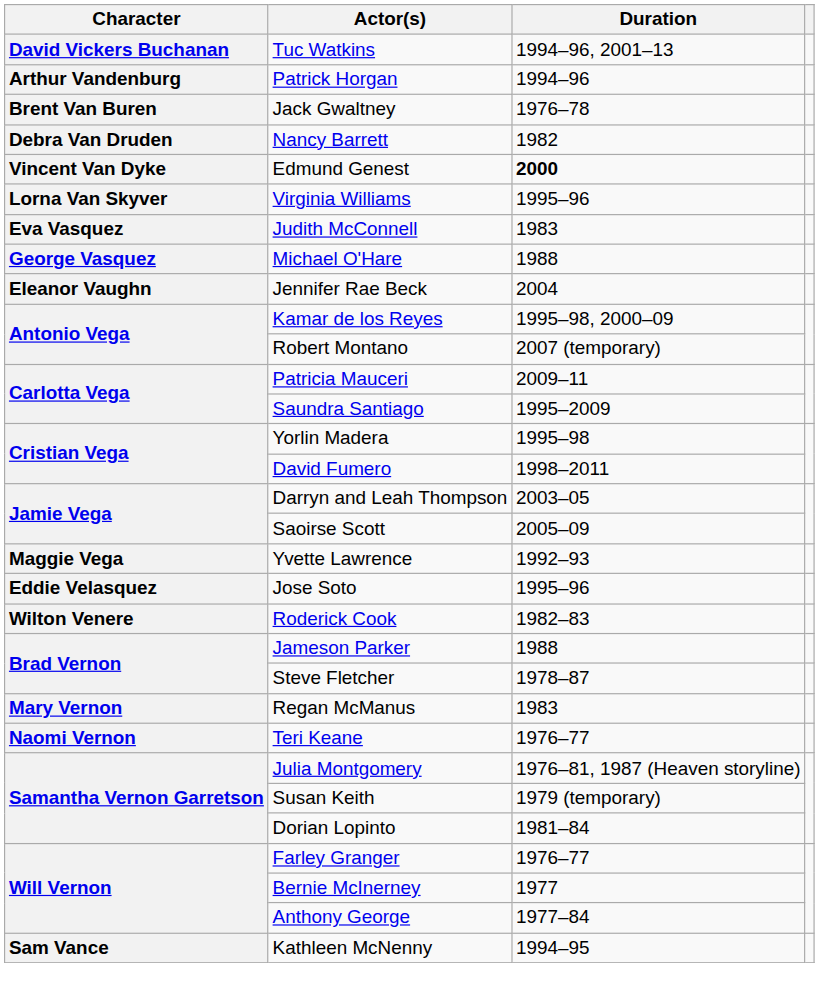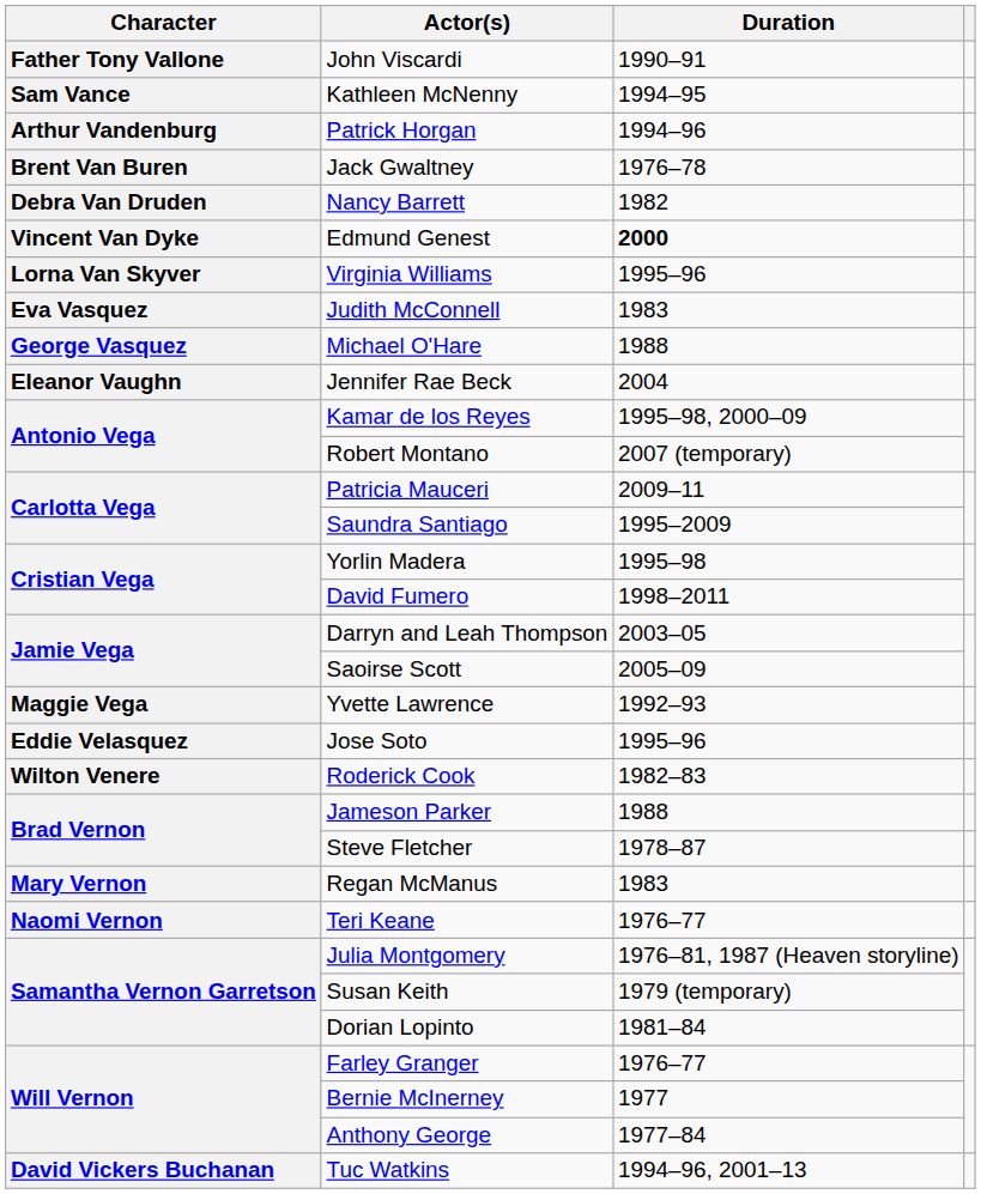+ row: Father Tony Vallone | John Viscardi | 1990–91
rows swapped: Kathleen McNenny <-> Tuc Watkins
